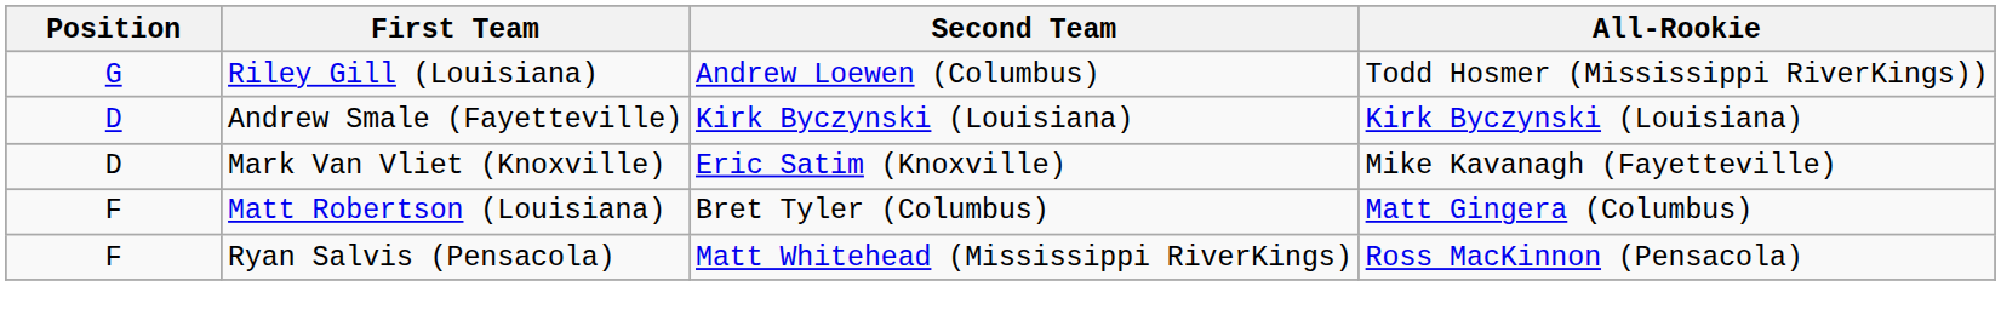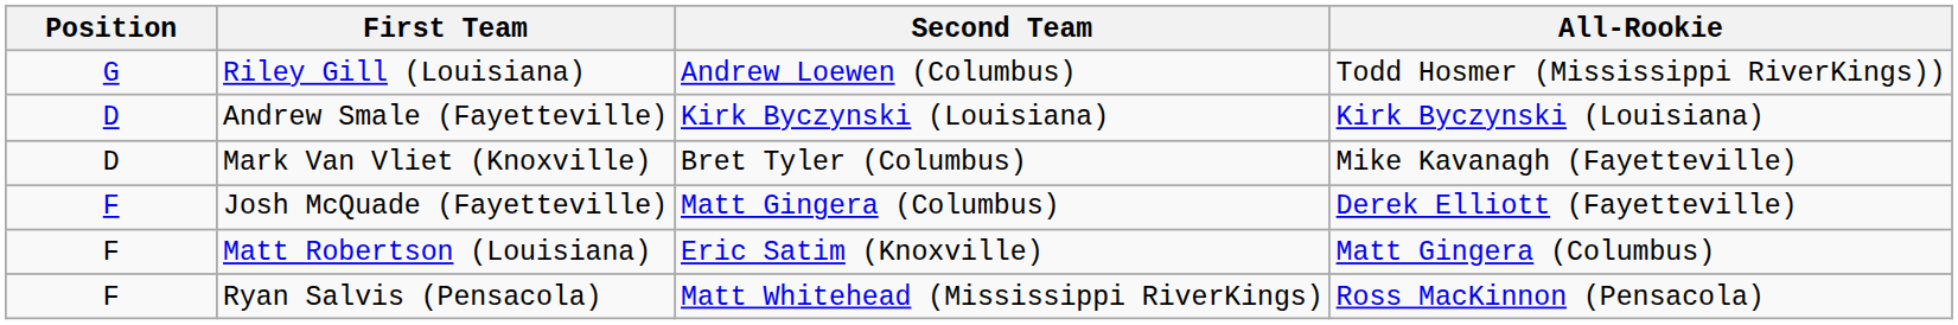Mark Van Vliet (Knoxville) | Second Team: Eric Satim (Knoxville) -> Bret Tyler (Columbus)
+ row: F | Josh McQuade (Fayetteville) | Matt Gingera (Columbus) | Derek Elliott (Fayetteville)
Matt Robertson (Louisiana) | Second Team: Bret Tyler (Columbus) -> Eric Satim (Knoxville)
